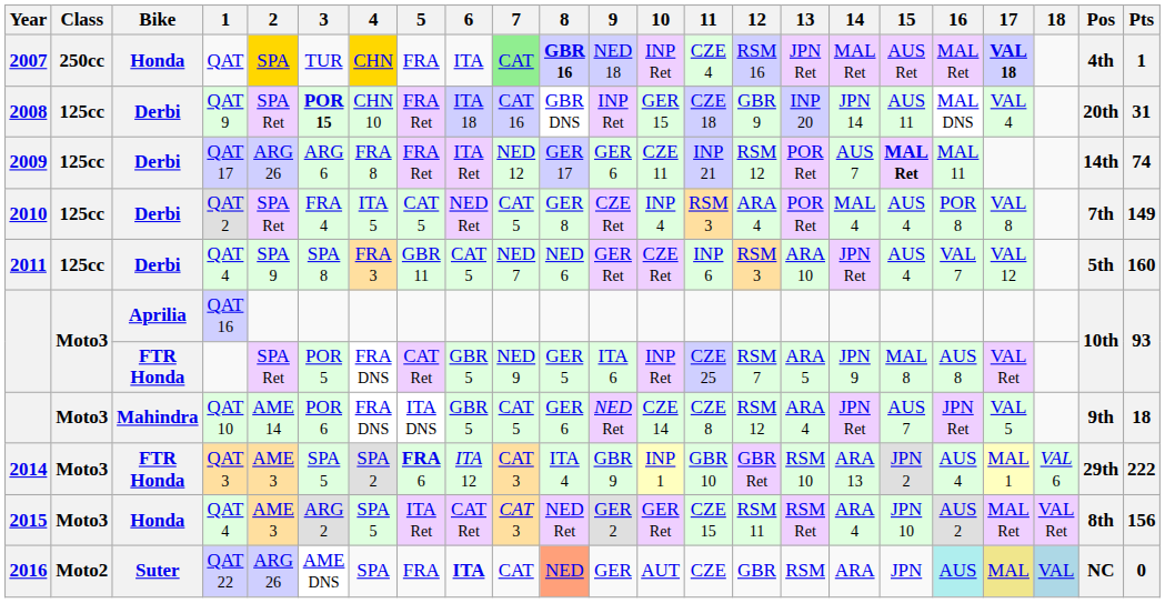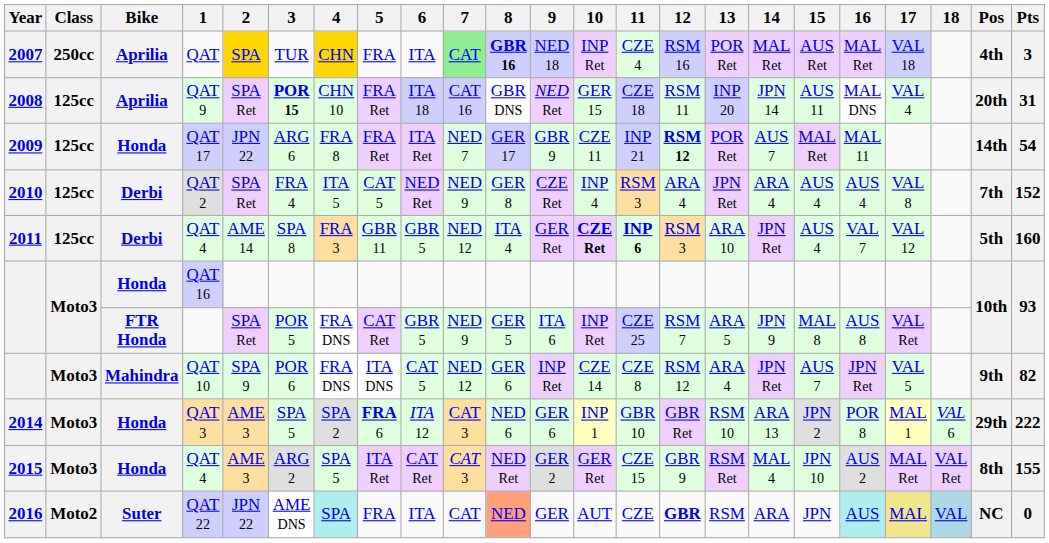QAT | Bike: Honda -> Aprilia
QAT | 13: JPN Ret -> POR Ret
QAT | 17: bold -> normal
QAT | Pts: 1 -> 3
QAT 9 | Bike: Derbi -> Aprilia
QAT 9 | 9: INP Ret -> NED Ret
QAT 9 | 12: GBR 9 -> RSM 11
QAT 17 | Bike: Derbi -> Honda
QAT 17 | 2: ARG 26 -> JPN 22
QAT 17 | 7: NED 12 -> NED 7
QAT 17 | 9: GER 6 -> GBR 9
QAT 17 | 12: normal -> bold
QAT 17 | 15: bold -> normal
QAT 17 | Pts: 74 -> 54
QAT 2 | 7: CAT 5 -> NED 9
QAT 2 | 13: POR Ret -> JPN Ret
QAT 2 | 14: MAL 4 -> ARA 4
QAT 2 | 16: POR 8 -> AUS 4
QAT 2 | Pts: 149 -> 152
2011 / QAT 4 | 2: SPA 9 -> AME 14
2011 / QAT 4 | 6: CAT 5 -> GBR 5
2011 / QAT 4 | 7: NED 7 -> NED 12
2011 / QAT 4 | 8: NED 6 -> ITA 4
2011 / QAT 4 | 10: normal -> bold
2011 / QAT 4 | 11: normal -> bold
QAT 16 | Bike: Aprilia -> Honda
QAT 10 | 2: AME 14 -> SPA 9
QAT 10 | 6: GBR 5 -> CAT 5
QAT 10 | 7: CAT 5 -> NED 12
QAT 10 | 9: NED Ret -> INP Ret
QAT 10 | Pts: 18 -> 82
QAT 3 | Bike: FTR Honda -> Honda
QAT 3 | 8: ITA 4 -> NED 6
QAT 3 | 9: GBR 9 -> GER 6
QAT 3 | 16: AUS 4 -> POR 8
2015 / QAT 4 | 12: RSM 11 -> GBR 9
2015 / QAT 4 | 14: ARA 4 -> MAL 4
2015 / QAT 4 | Pts: 156 -> 155
QAT 22 | 2: ARG 26 -> JPN 22
QAT 22 | 4: no background -> paleturquoise background
QAT 22 | 6: bold -> normal
QAT 22 | 12: normal -> bold
